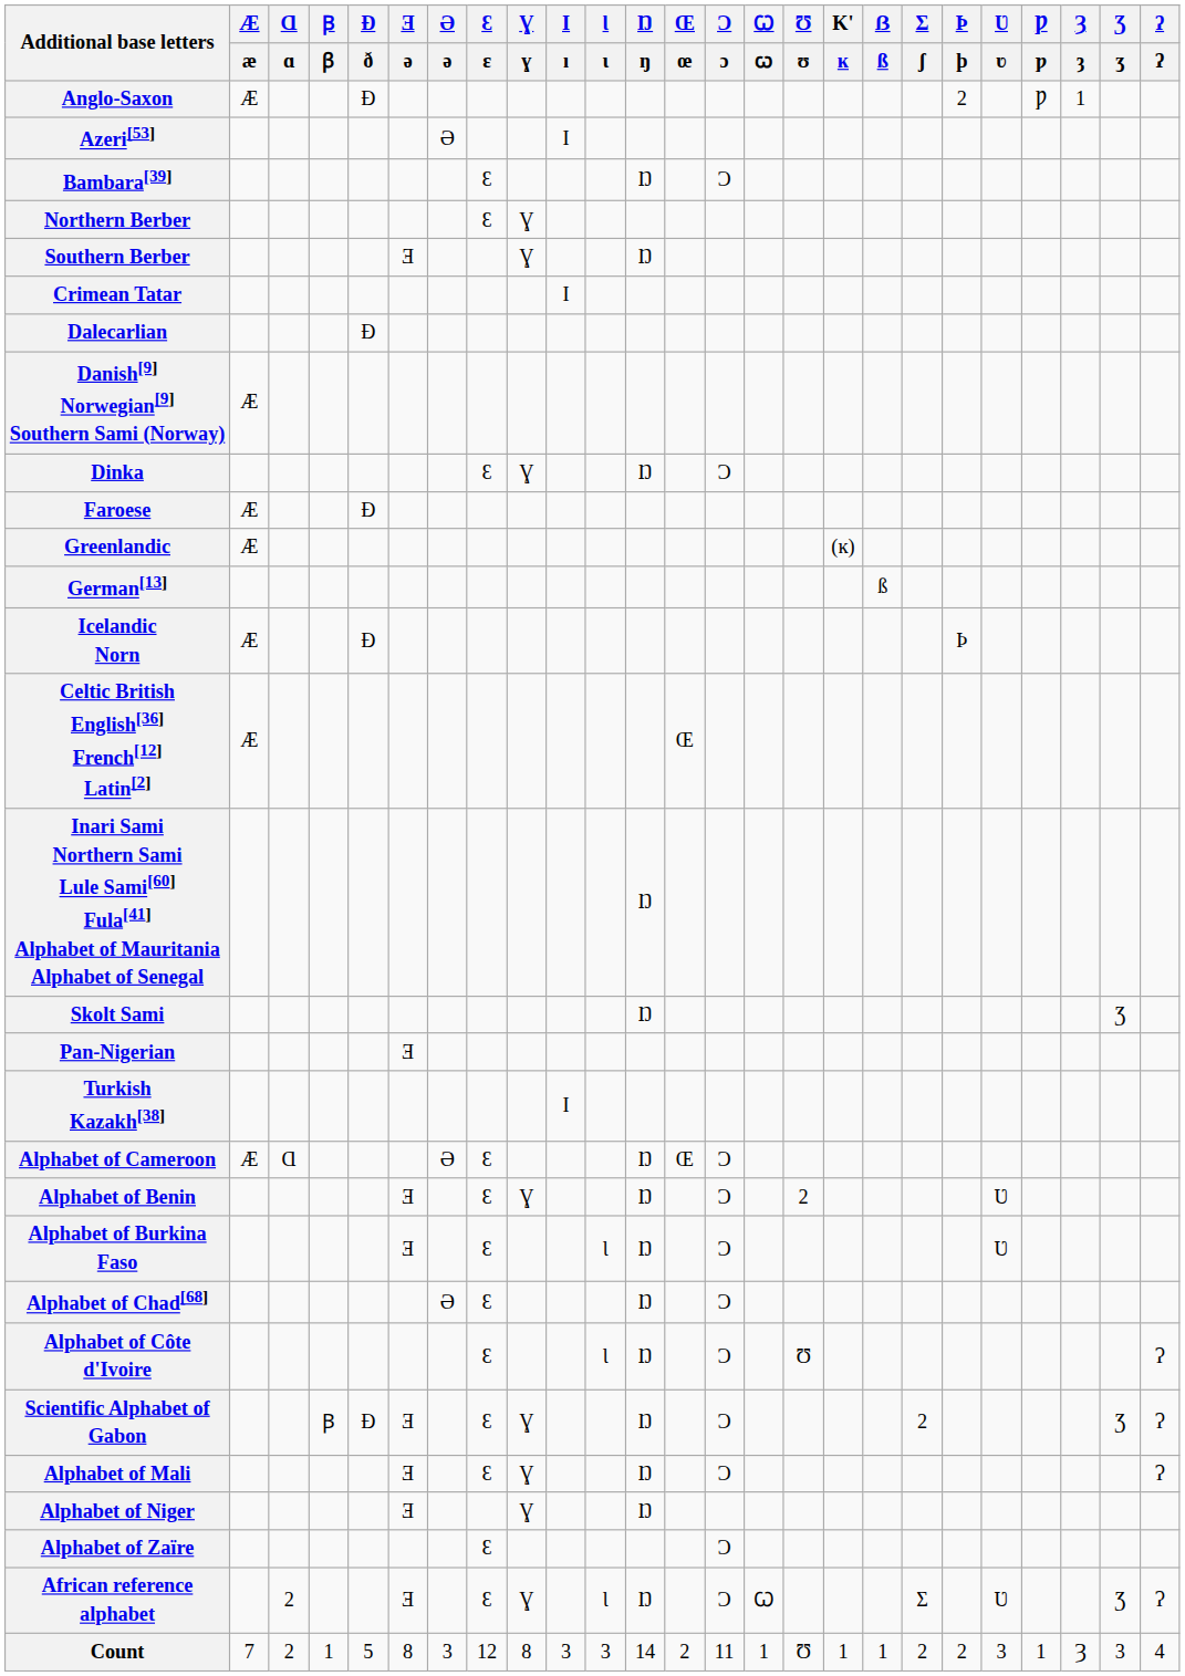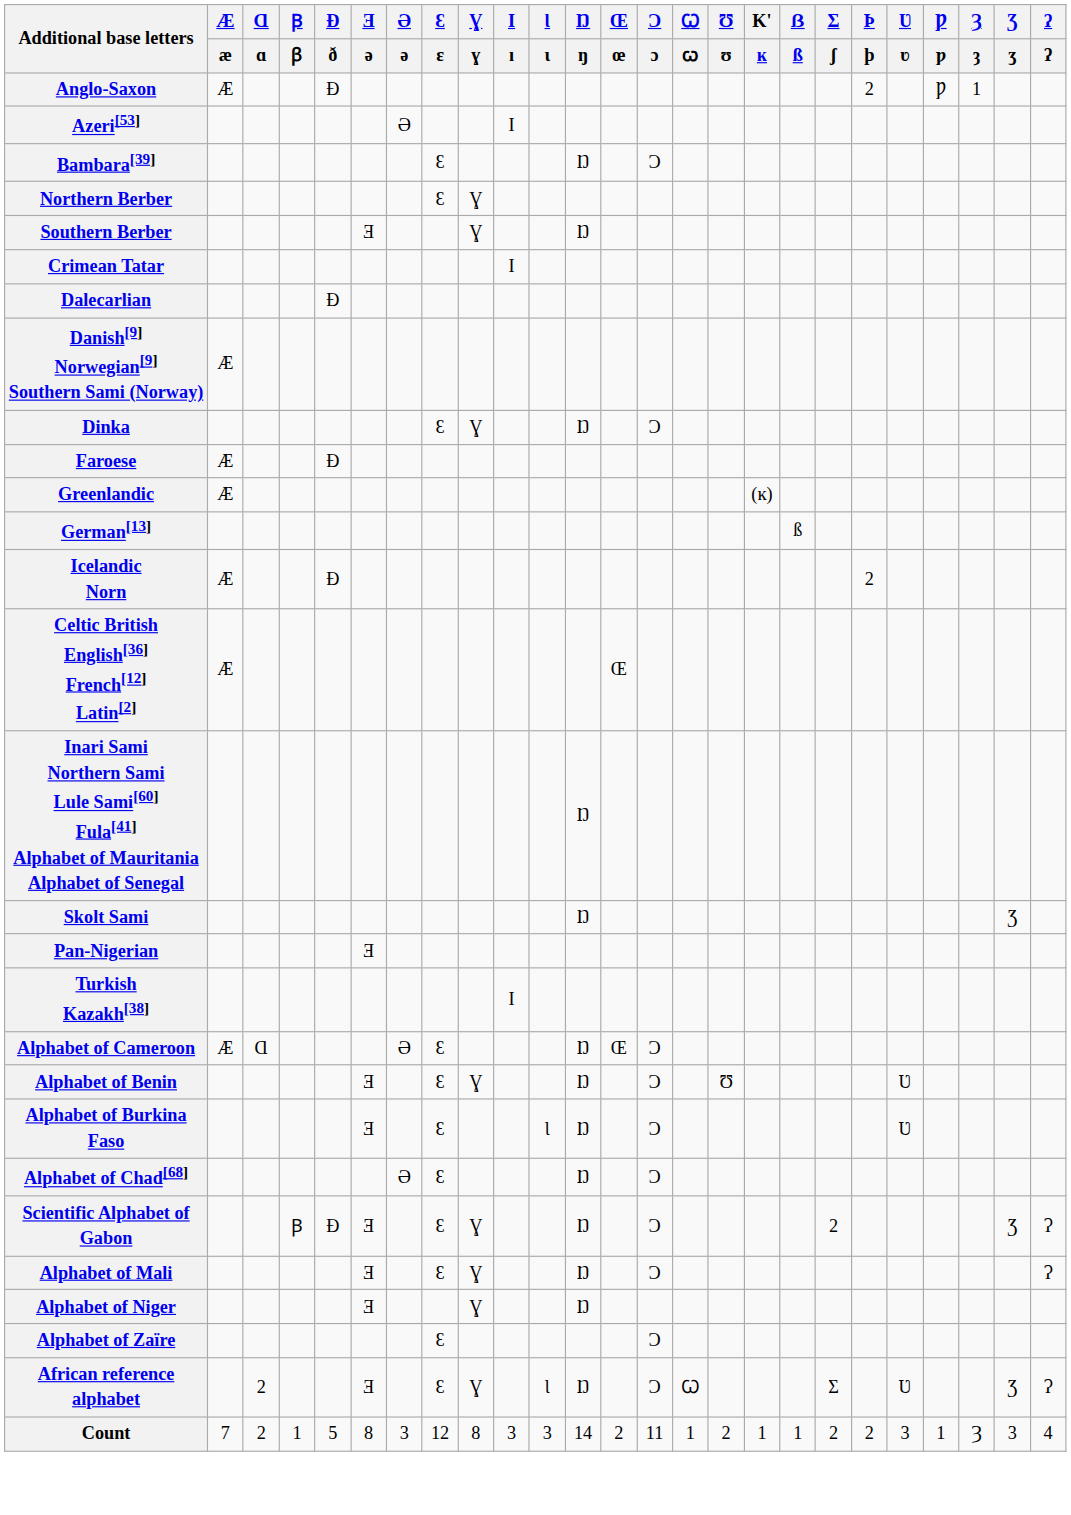Icelandic Norn | Þ / þ: Þ -> 2
Alphabet of Benin | Ʊ / ʊ: 2 -> Ʊ
- row: Alphabet of Côte d'Ivoire | Ɛ | Ɩ | Ŋ | Ɔ | Ʊ | Ɂ
Count | Ʊ / ʊ: Ʊ -> 2
